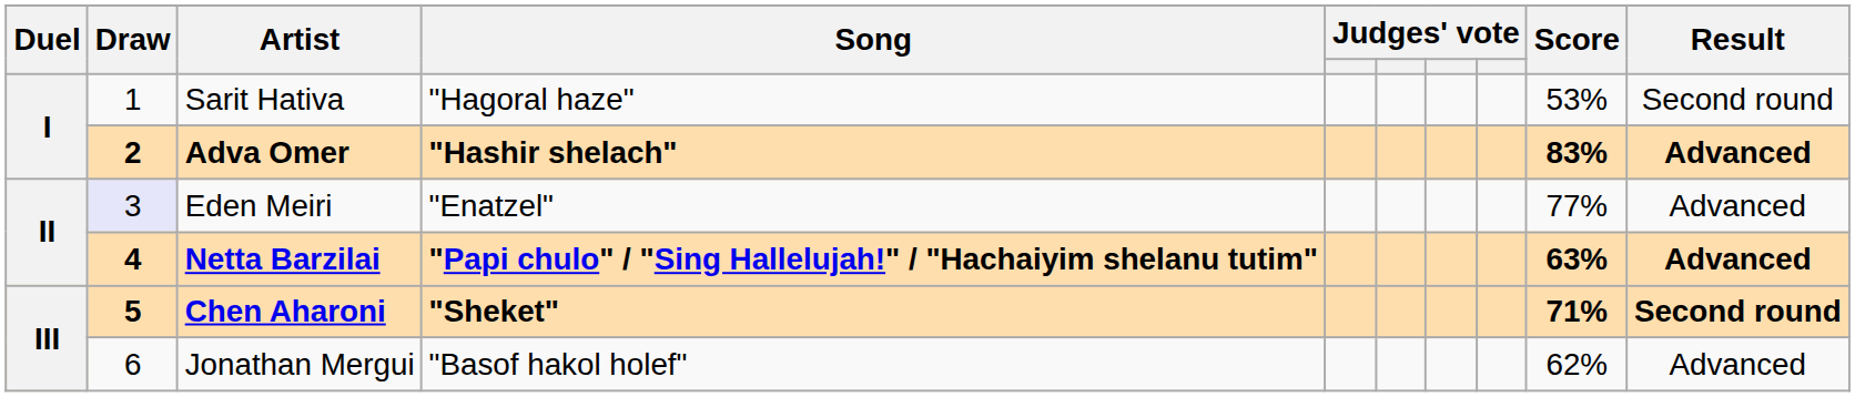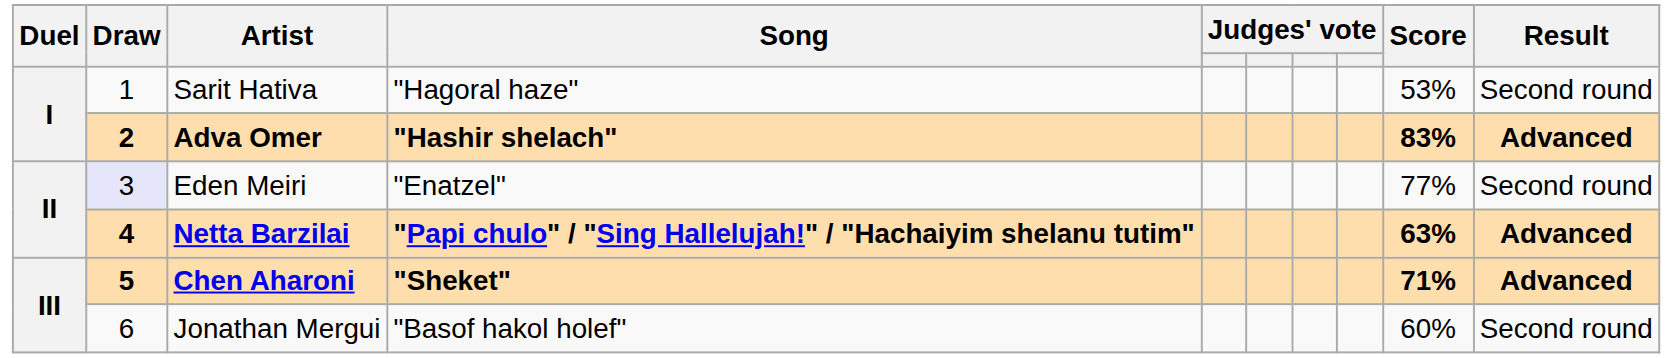Eden Meiri | Result: Advanced -> Second round
Chen Aharoni | Result: Second round -> Advanced
Jonathan Mergui | Score: 62% -> 60%
Jonathan Mergui | Result: Advanced -> Second round
